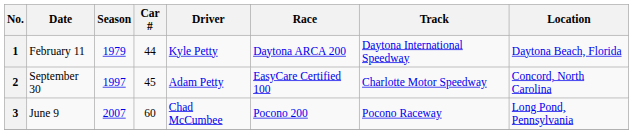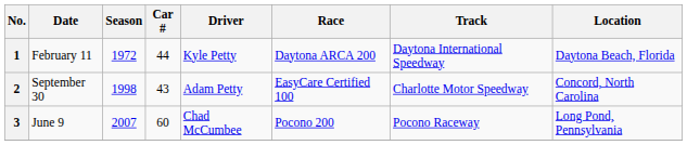1 | Season: 1979 -> 1972
2 | Season: 1997 -> 1998
2 | Car #: 45 -> 43
